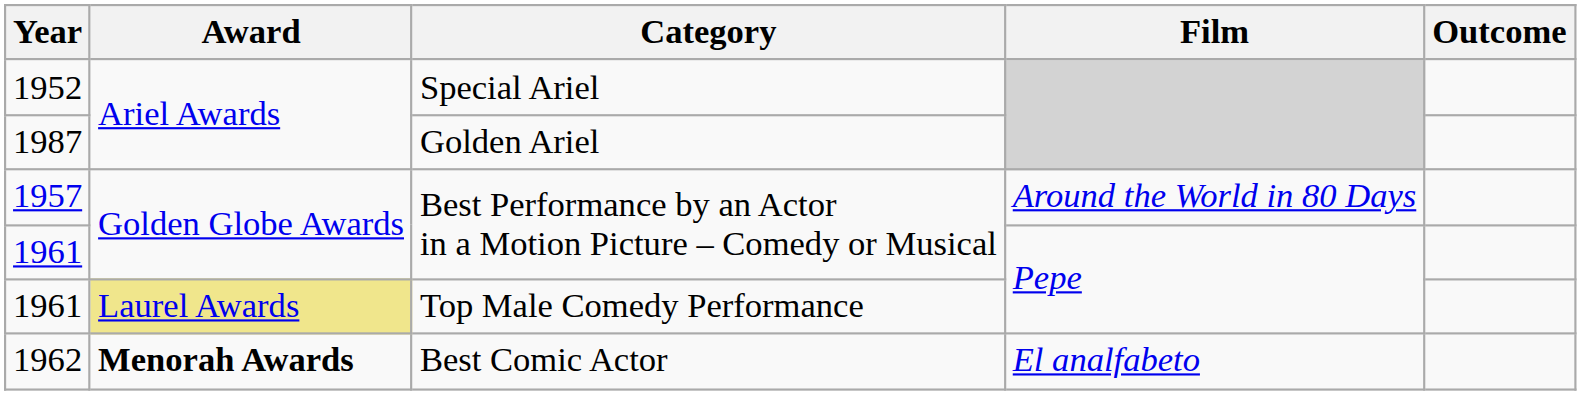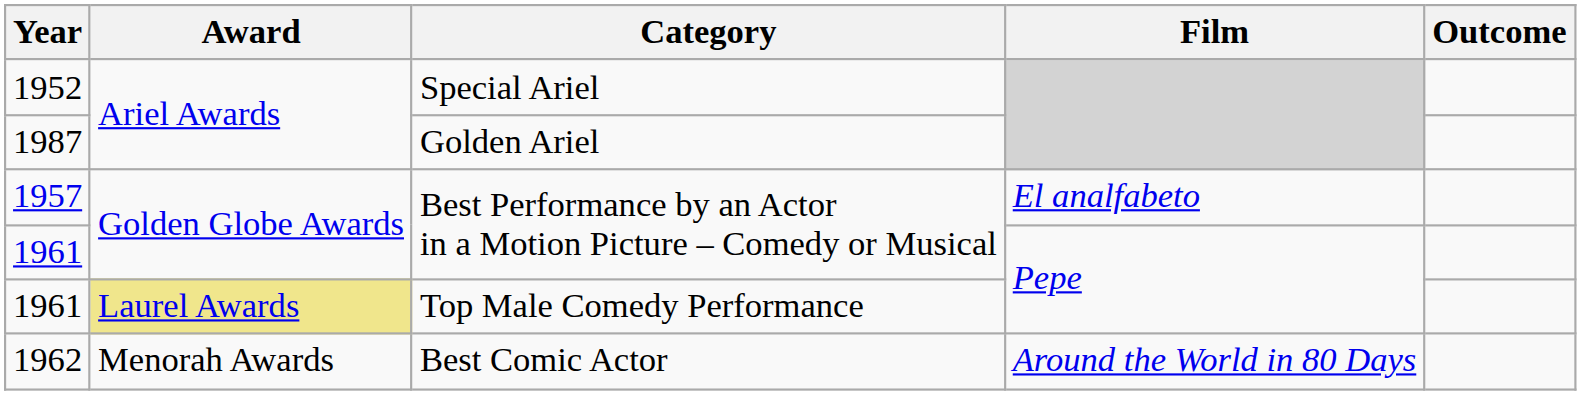1957 | Film: Around the World in 80 Days -> El analfabeto
1962 | Award: bold -> normal
1962 | Film: El analfabeto -> Around the World in 80 Days
